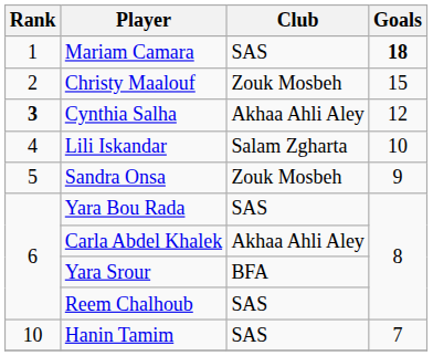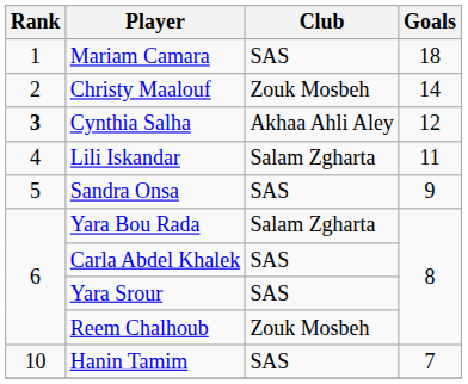Mariam Camara | Goals: bold -> normal
Christy Maalouf | Goals: 15 -> 14
Lili Iskandar | Goals: 10 -> 11
Sandra Onsa | Club: Zouk Mosbeh -> SAS
Yara Bou Rada | Club: SAS -> Salam Zgharta
Carla Abdel Khalek | Club: Akhaa Ahli Aley -> SAS
Yara Srour | Club: BFA -> SAS
Reem Chalhoub | Club: SAS -> Zouk Mosbeh
